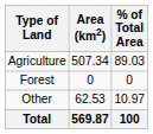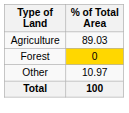- column: Area (km2) | 507.34 | 0 | 62.53 | 569.87
Forest | % of Total Area: no background -> gold background
